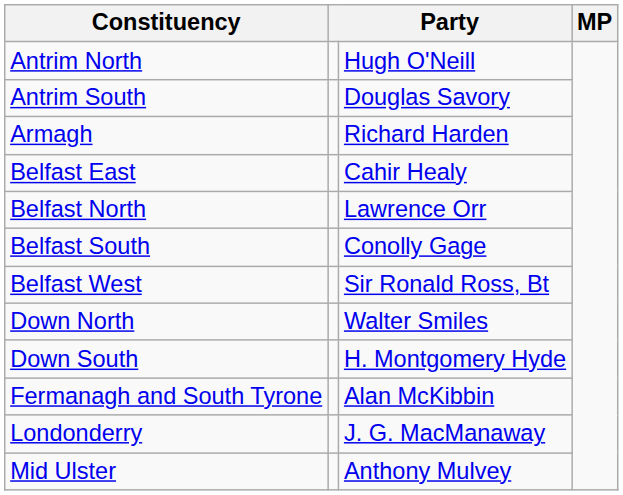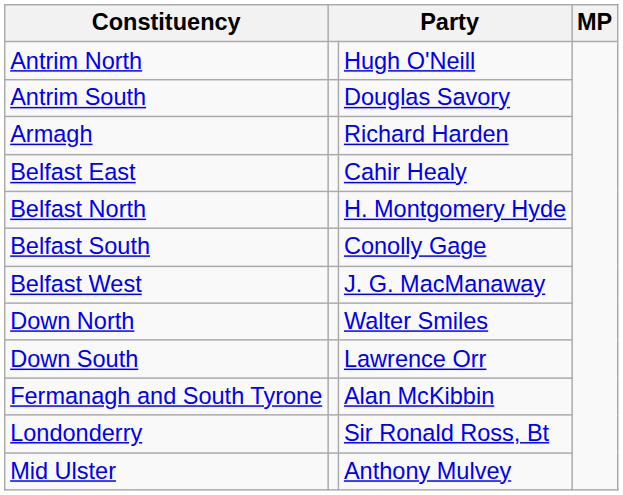Belfast North | column 3: Lawrence Orr -> H. Montgomery Hyde
Belfast West | column 3: Sir Ronald Ross, Bt -> J. G. MacManaway
Down South | column 3: H. Montgomery Hyde -> Lawrence Orr
Londonderry | column 3: J. G. MacManaway -> Sir Ronald Ross, Bt
